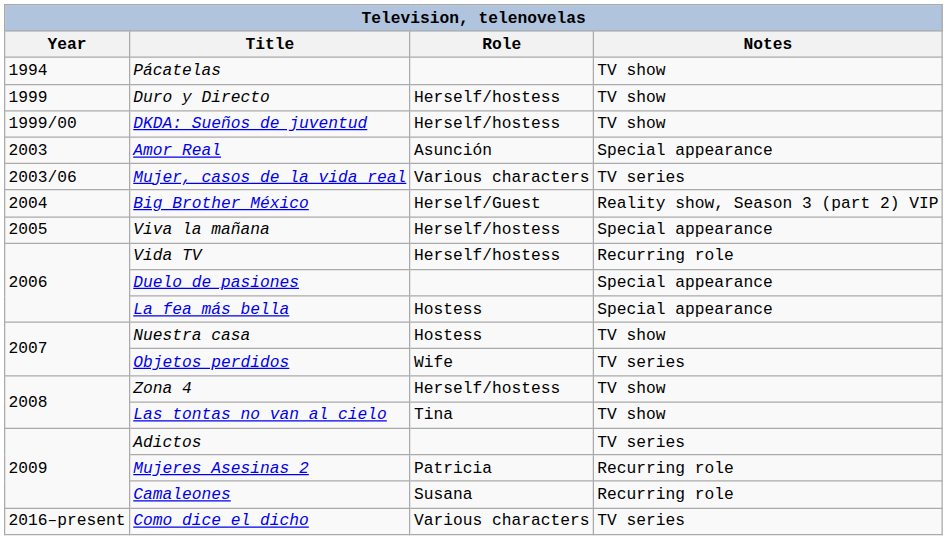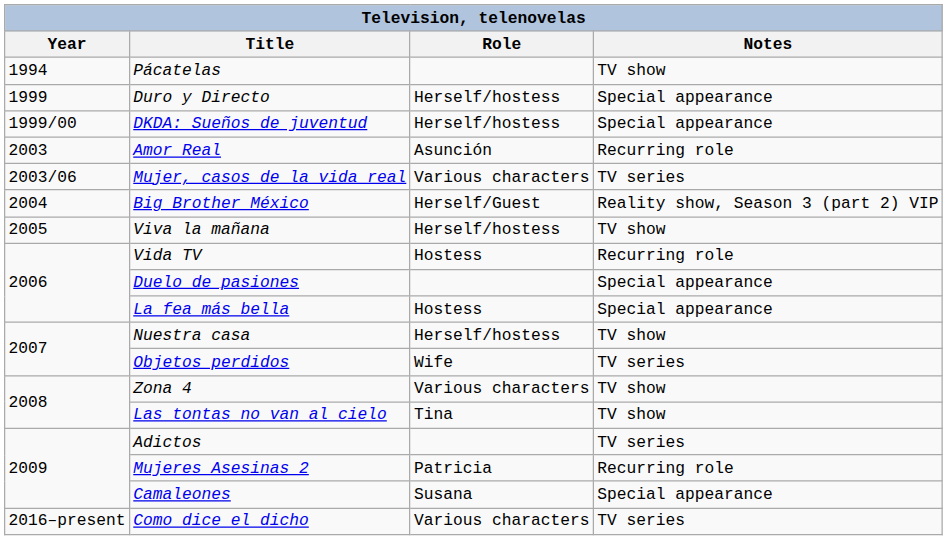Duro y Directo | Notes: TV show -> Special appearance
DKDA: Sueños de juventud | Notes: TV show -> Special appearance
Amor Real | Notes: Special appearance -> Recurring role
Viva la mañana | Notes: Special appearance -> TV show
Vida TV | Role: Herself/hostess -> Hostess
Nuestra casa | Role: Hostess -> Herself/hostess
Zona 4 | Role: Herself/hostess -> Various characters
Camaleones | Notes: Recurring role -> Special appearance
